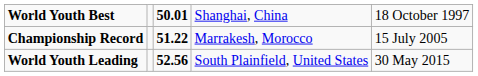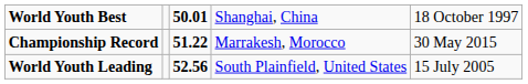Championship Record | column 5: 15 July 2005 -> 30 May 2015
World Youth Leading | column 5: 30 May 2015 -> 15 July 2005
